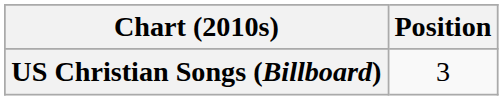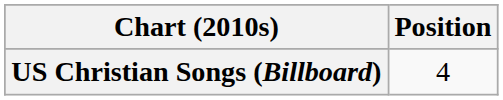US Christian Songs (Billboard) | Position: 3 -> 4
